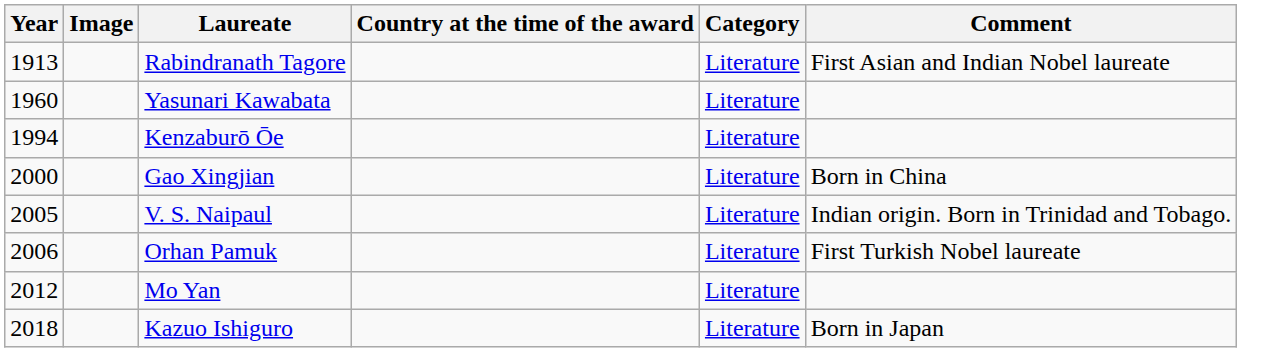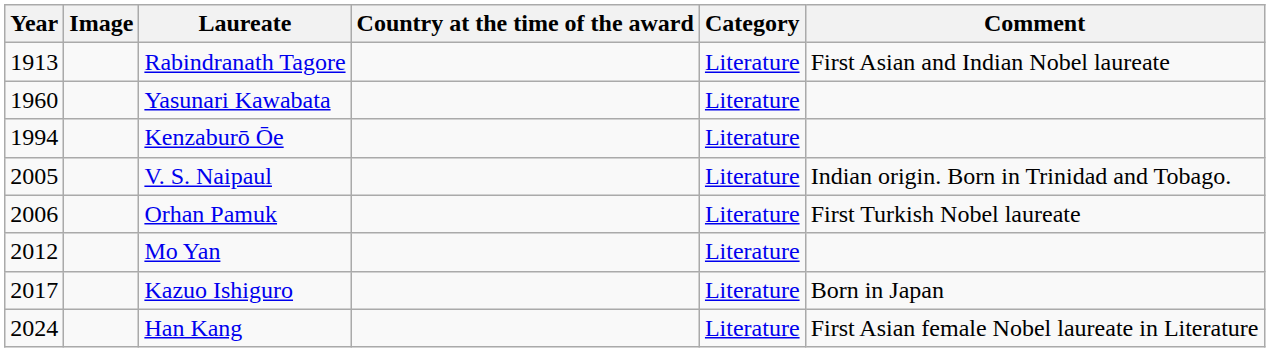- row: 2000 | Gao Xingjian | Literature | Born in China
Kazuo Ishiguro | Year: 2018 -> 2017
+ row: 2024 | Han Kang | Literature | First Asian female Nobel laureate in Literature
